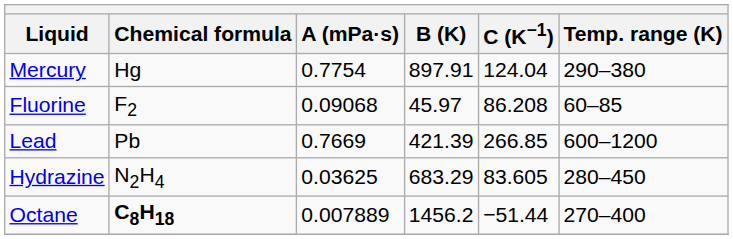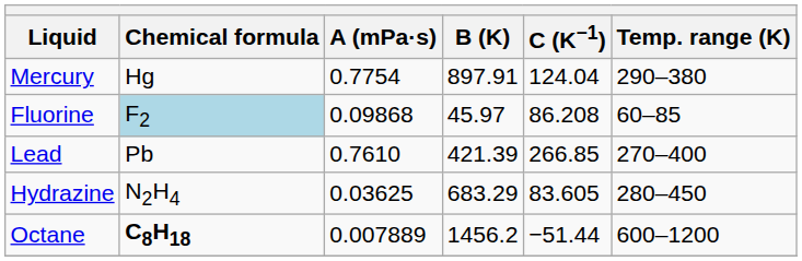Fluorine | Chemical formula: no background -> lightblue background
Fluorine | A (mPa·s): 0.09068 -> 0.09868
Lead | A (mPa·s): 0.7669 -> 0.7610
Lead | Temp. range (K): 600–1200 -> 270–400
Octane | Temp. range (K): 270–400 -> 600–1200
